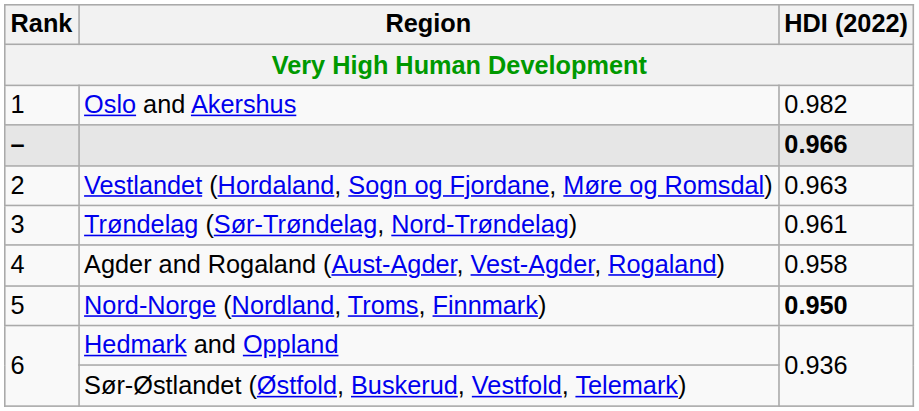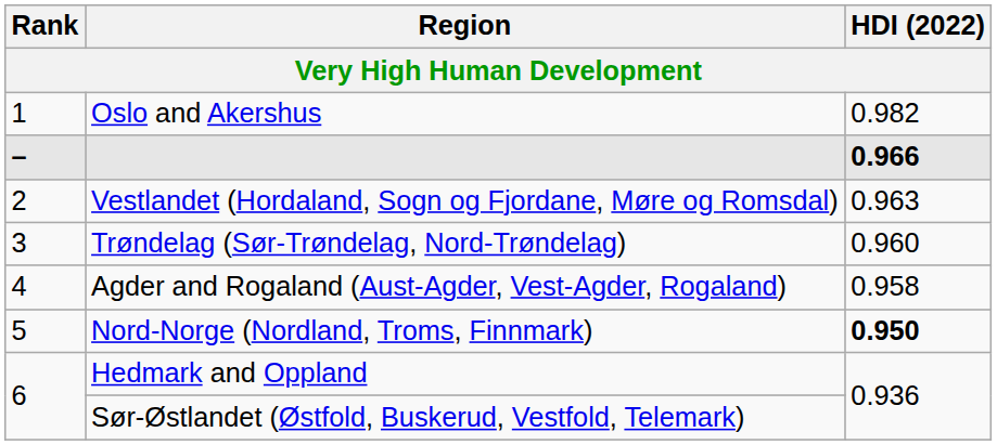Trøndelag (Sør-Trøndelag, Nord-Trøndelag) | HDI (2022): 0.961 -> 0.960
